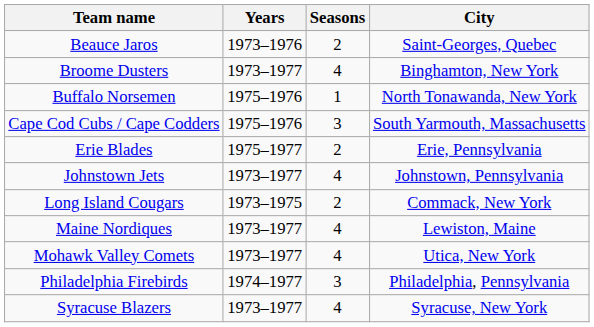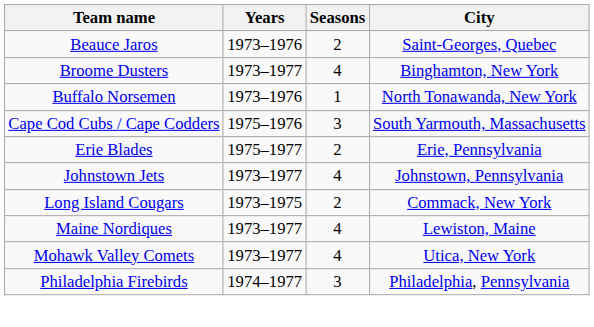Buffalo Norsemen | Years: 1975–1976 -> 1973–1976
- row: Syracuse Blazers | 1973–1977 | 4 | Syracuse, New York
